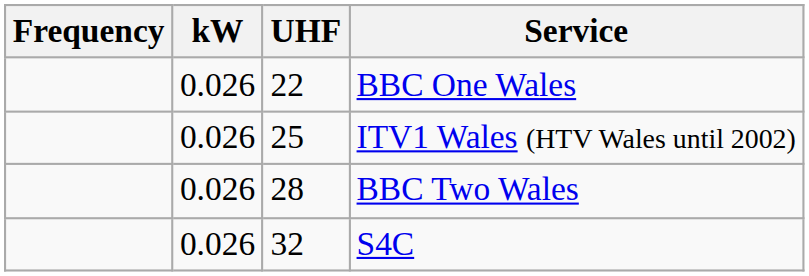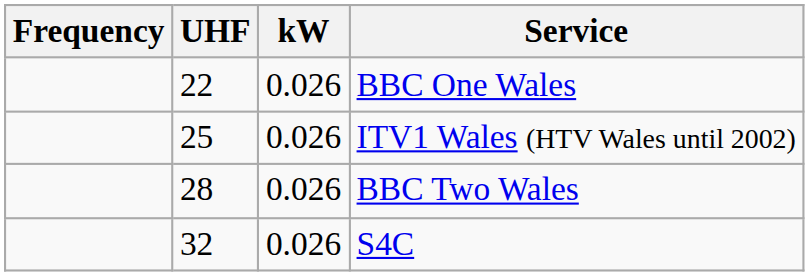columns swapped: UHF <-> kW
